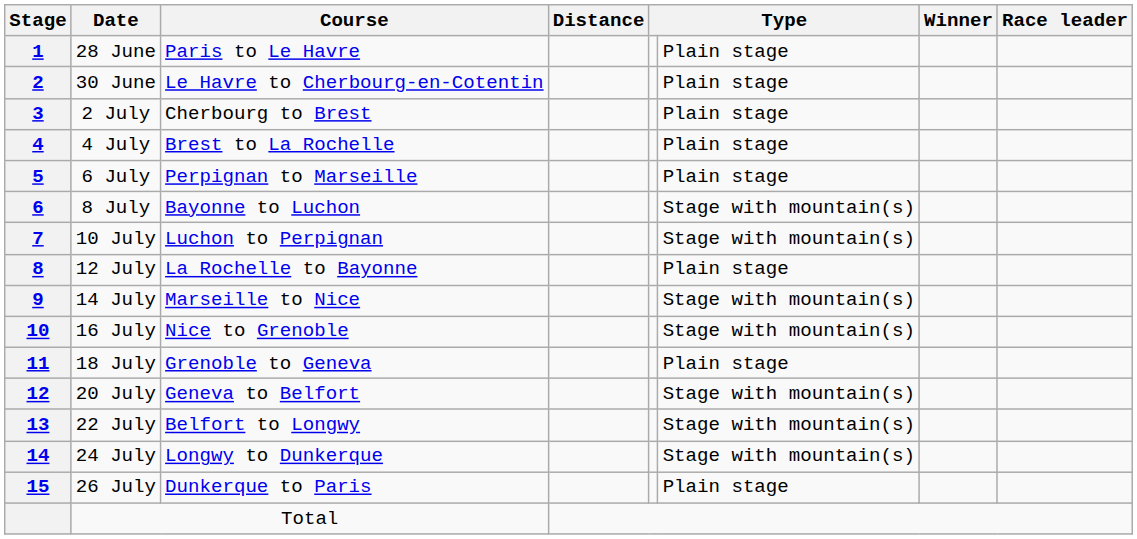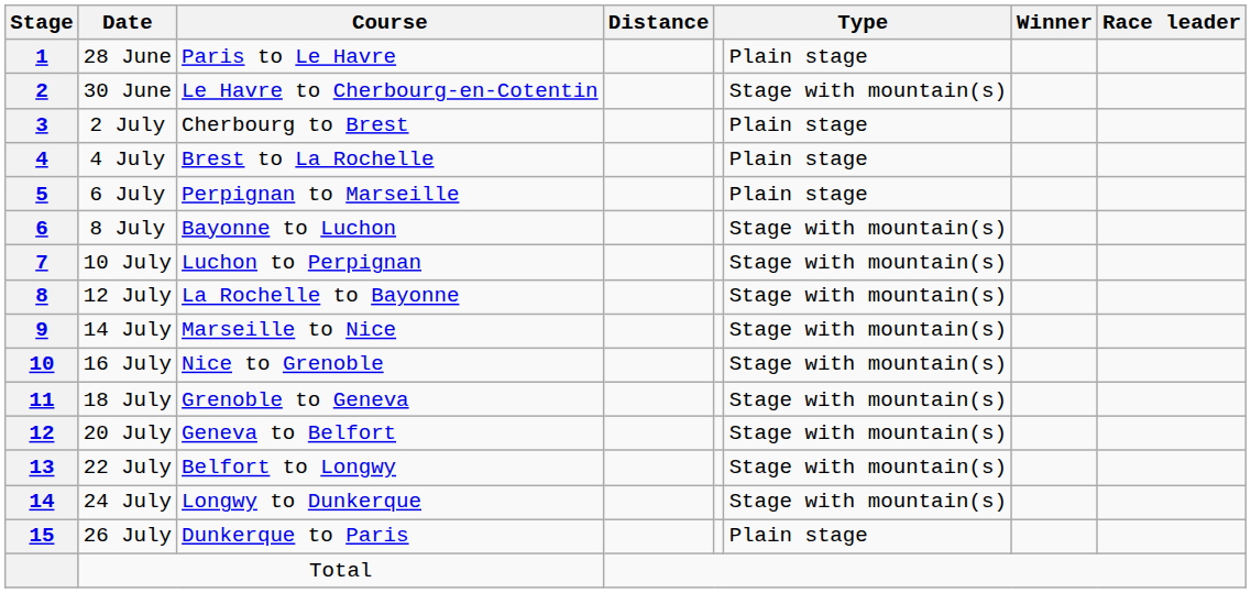30 June | column 6: Plain stage -> Stage with mountain(s)
12 July | column 6: Plain stage -> Stage with mountain(s)
18 July | column 6: Plain stage -> Stage with mountain(s)
